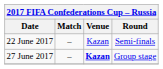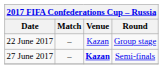22 June 2017 | Round: Semi-finals -> Group stage
27 June 2017 | Round: Group stage -> Semi-finals
